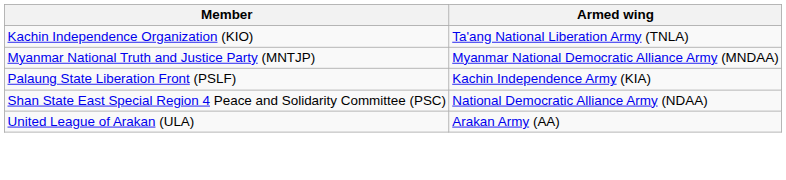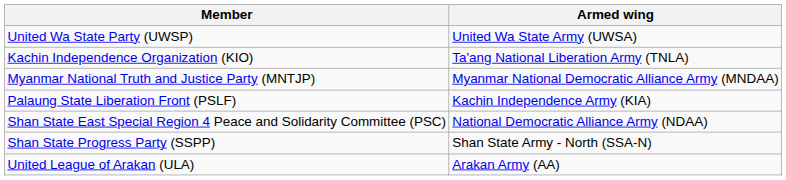+ row: United Wa State Party (UWSP) | United Wa State Army (UWSA)
+ row: Shan State Progress Party (SSPP) | Shan State Army - North (SSA-N)
